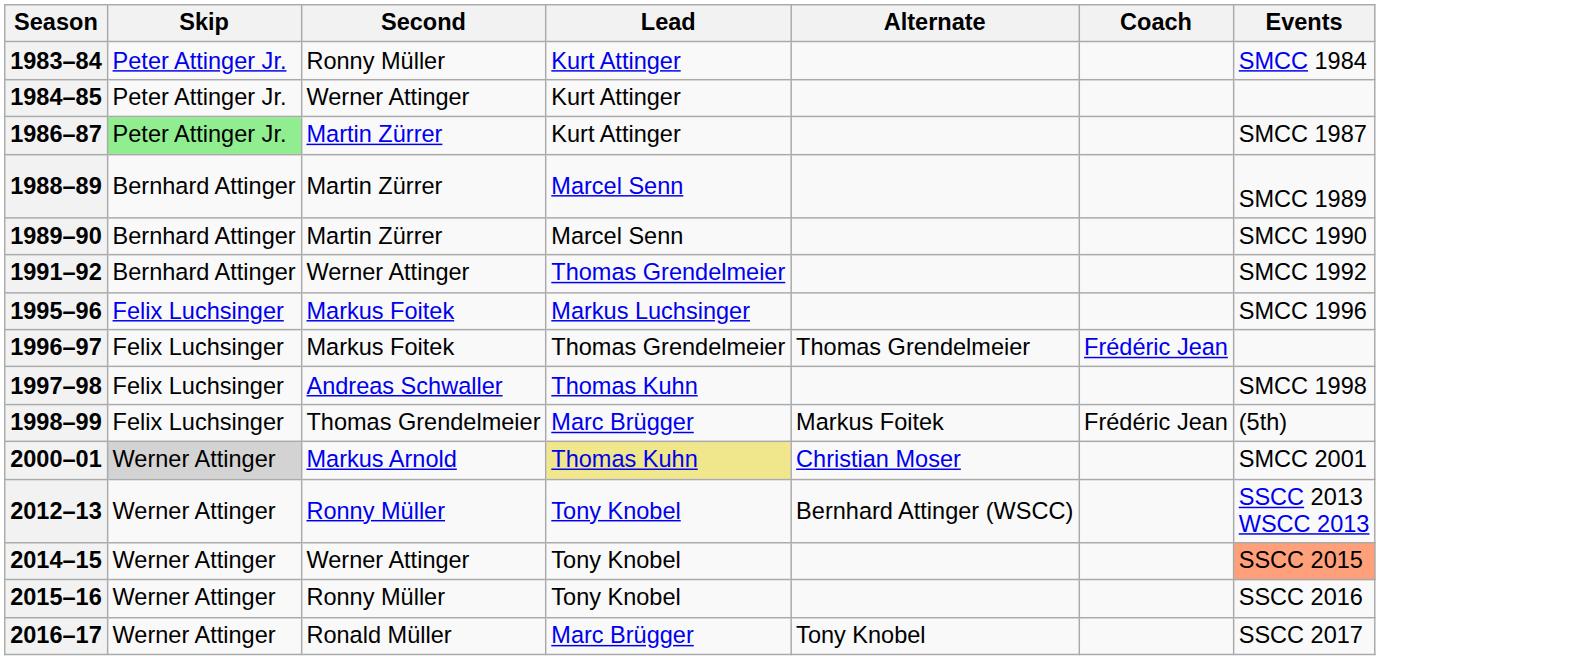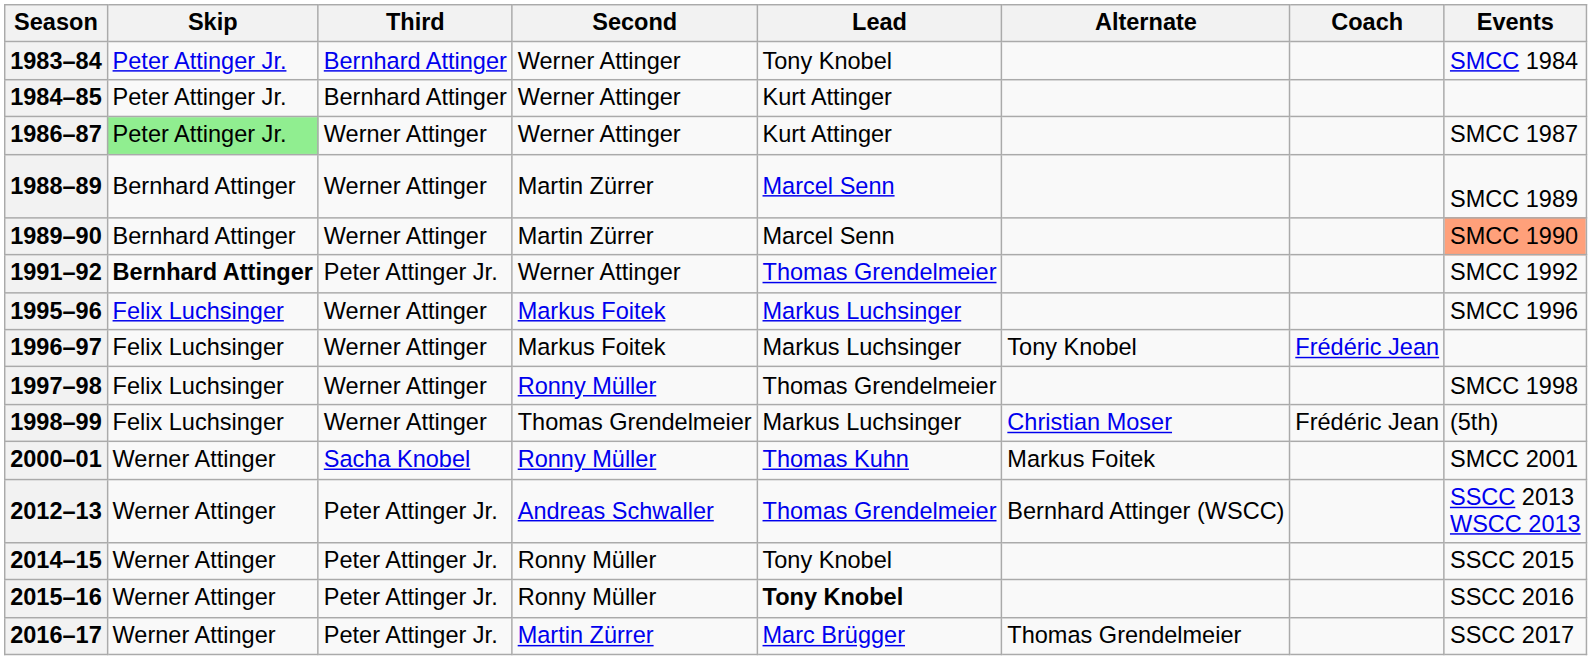+ column: Third | Bernhard Attinger | Bernhard Attinger | Werner Attinger | Werner Attinger | Werner Attinger | Peter Attinger Jr. | Werner Attinger | Werner Attinger | Werner Attinger | Werner Attinger | Sacha Knobel | Peter Attinger Jr. | Peter Attinger Jr. | Peter Attinger Jr. | Peter Attinger Jr.
1983–84 | Second: Ronny Müller -> Werner Attinger
1983–84 | Lead: Kurt Attinger -> Tony Knobel
1986–87 | Second: Martin Zürrer -> Werner Attinger
1989–90 | Events: no background -> lightsalmon background
1991–92 | Skip: normal -> bold
1996–97 | Lead: Thomas Grendelmeier -> Markus Luchsinger
1996–97 | Alternate: Thomas Grendelmeier -> Tony Knobel
1997–98 | Second: Andreas Schwaller -> Ronny Müller
1997–98 | Lead: Thomas Kuhn -> Thomas Grendelmeier
1998–99 | Lead: Marc Brügger -> Markus Luchsinger
1998–99 | Alternate: Markus Foitek -> Christian Moser
2000–01 | Skip: lightgrey background -> no background
2000–01 | Second: Markus Arnold -> Ronny Müller
2000–01 | Lead: khaki background -> no background
2000–01 | Alternate: Christian Moser -> Markus Foitek
2012–13 | Second: Ronny Müller -> Andreas Schwaller
2012–13 | Lead: Tony Knobel -> Thomas Grendelmeier
2014–15 | Second: Werner Attinger -> Ronny Müller
2014–15 | Events: lightsalmon background -> no background
2015–16 | Lead: normal -> bold
2016–17 | Second: Ronald Müller -> Martin Zürrer
2016–17 | Alternate: Tony Knobel -> Thomas Grendelmeier
